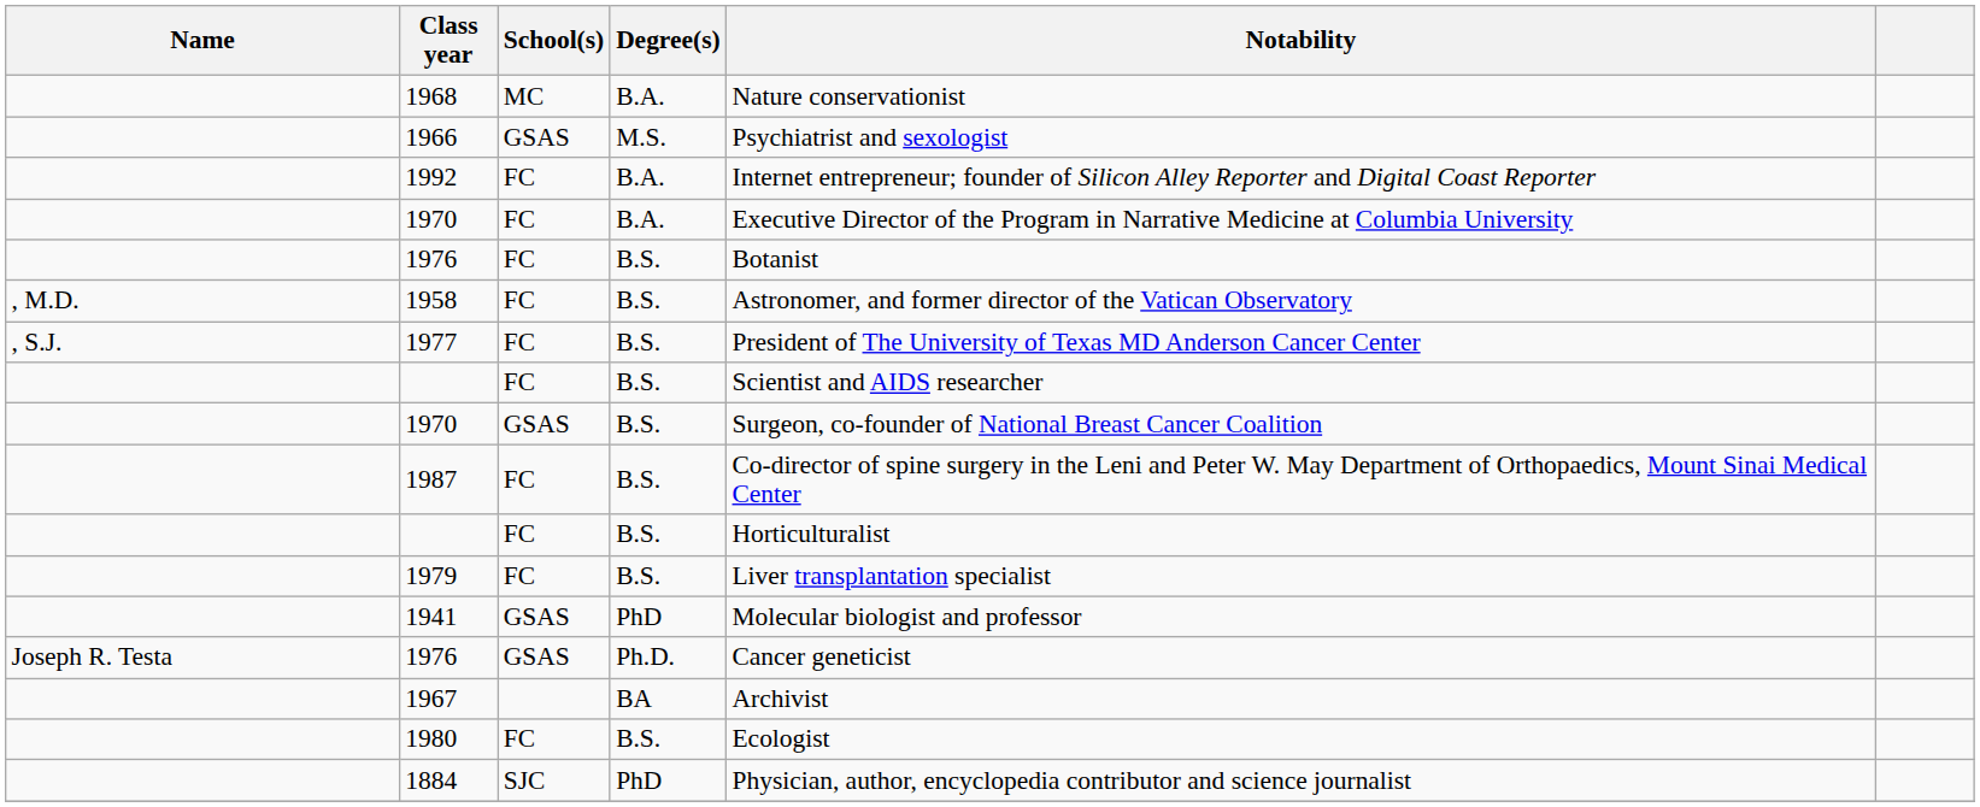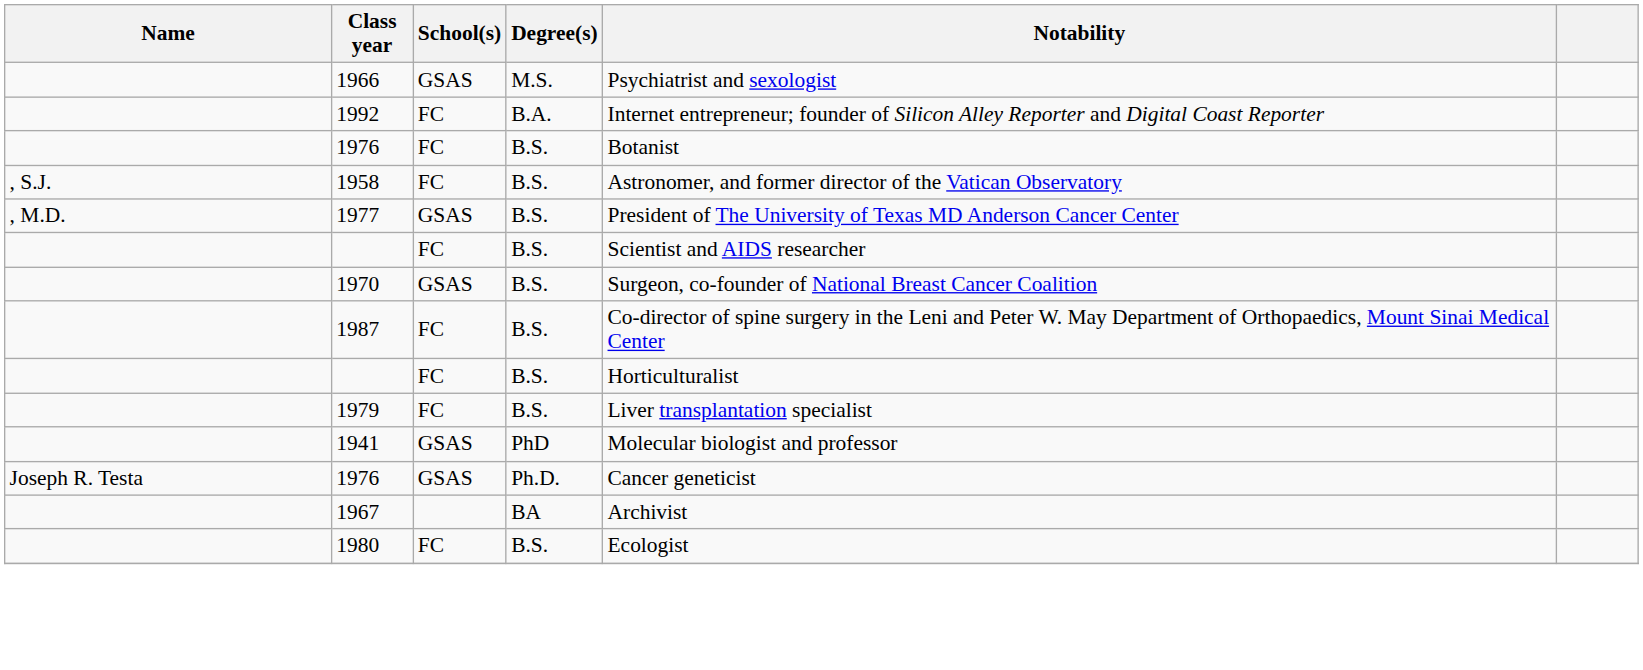- row: 1968 | MC | B.A. | Nature conservationist
- row: 1970 | FC | B.A. | Executive Director of the Program in Narrative Medicine at Columbia University
1958 | Name: , M.D. -> , S.J.
1977 | Name: , S.J. -> , M.D.
1977 | School(s): FC -> GSAS
- row: 1884 | SJC | PhD | Physician, author, encyclopedia contributor and science journalist
